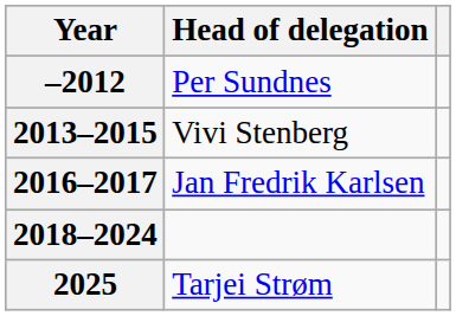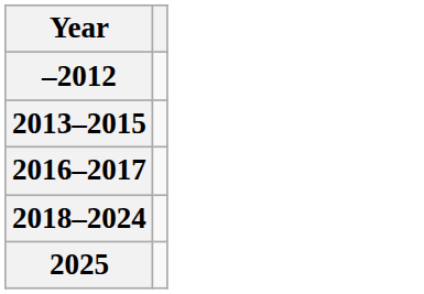- column: Head of delegation | Per Sundnes | Vivi Stenberg | Jan Fredrik Karlsen | Tarjei Strøm
